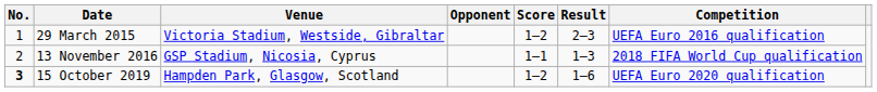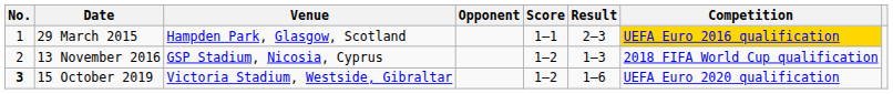29 March 2015 | Venue: Victoria Stadium, Westside, Gibraltar -> Hampden Park, Glasgow, Scotland
29 March 2015 | Score: 1–2 -> 1–1
29 March 2015 | Competition: no background -> gold background
13 November 2016 | Score: 1–1 -> 1–2
15 October 2019 | Venue: Hampden Park, Glasgow, Scotland -> Victoria Stadium, Westside, Gibraltar
